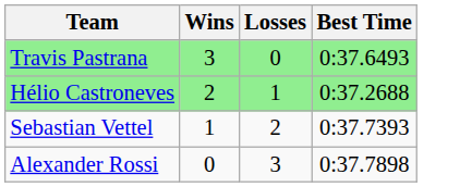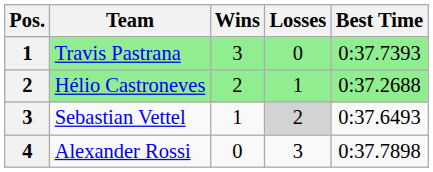+ column: Pos. | 1 | 2 | 3 | 4
Travis Pastrana | Best Time: 0:37.6493 -> 0:37.7393
Sebastian Vettel | Losses: no background -> lightgrey background
Sebastian Vettel | Best Time: 0:37.7393 -> 0:37.6493
